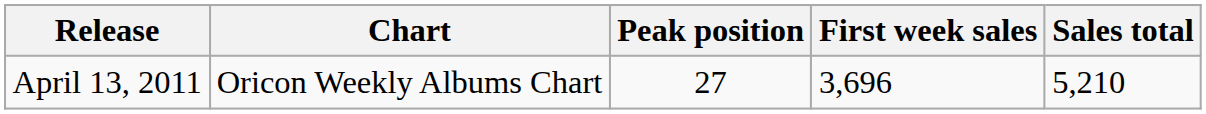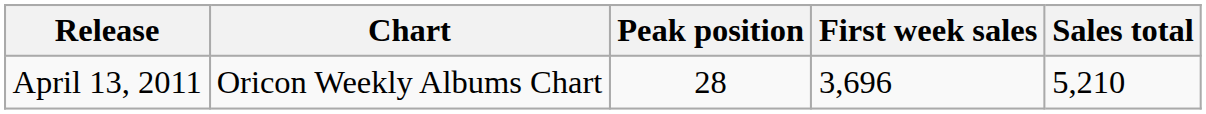April 13, 2011 | Peak position: 27 -> 28
